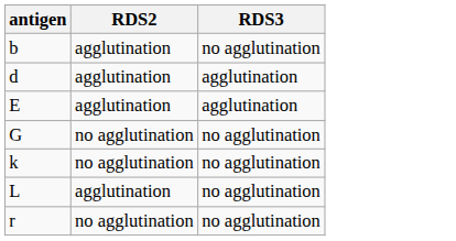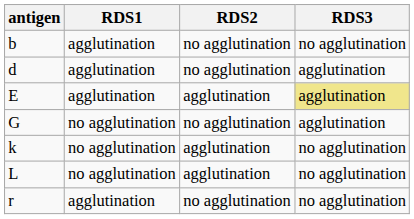+ column: RDS1 | agglutination | agglutination | agglutination | no agglutination | no agglutination | no agglutination | agglutination
b | RDS2: agglutination -> no agglutination
d | RDS2: agglutination -> no agglutination
E | RDS3: no background -> khaki background
G | RDS3: no agglutination -> agglutination
k | RDS2: no agglutination -> agglutination
